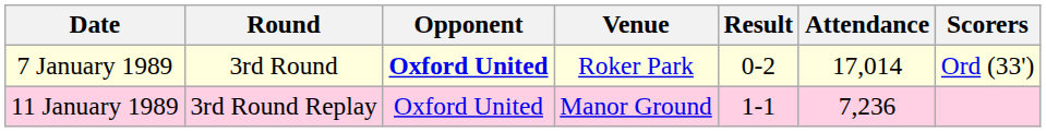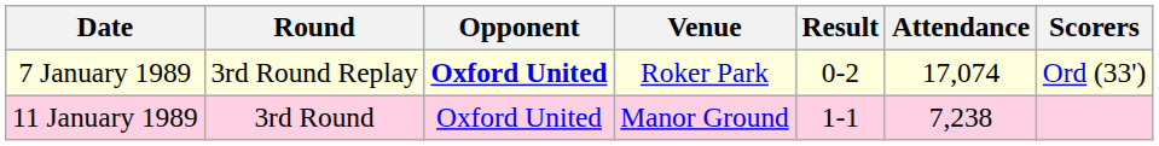7 January 1989 | Round: 3rd Round -> 3rd Round Replay
7 January 1989 | Attendance: 17,014 -> 17,074
11 January 1989 | Round: 3rd Round Replay -> 3rd Round
11 January 1989 | Attendance: 7,236 -> 7,238
